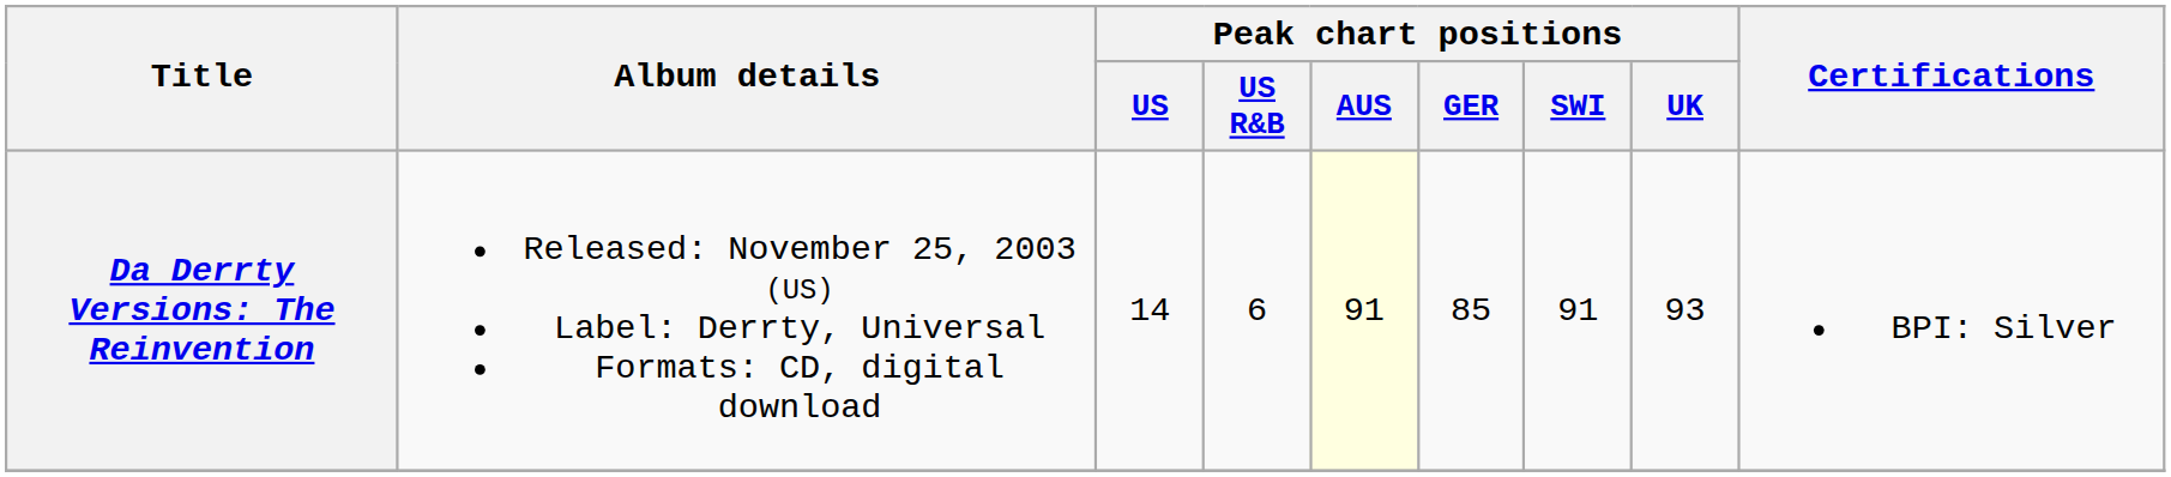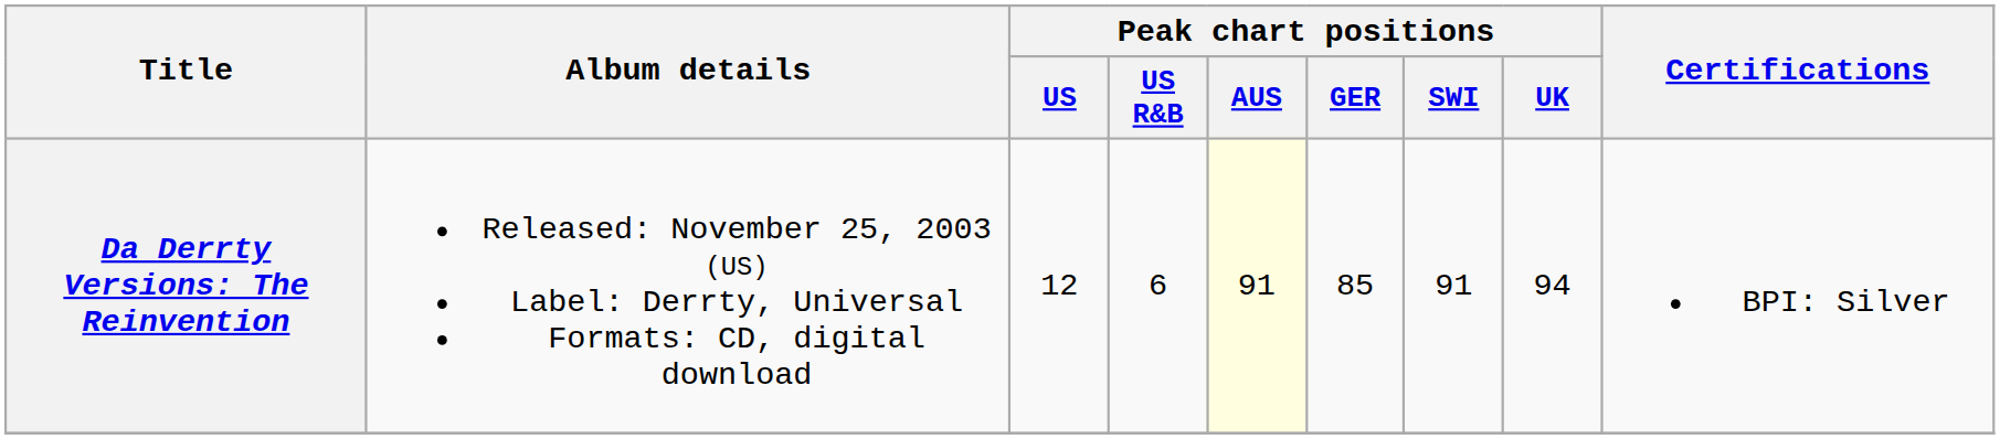Da Derrty Versions: The Reinvention | Peak chart positions / US: 14 -> 12
Da Derrty Versions: The Reinvention | Peak chart positions / UK: 93 -> 94
